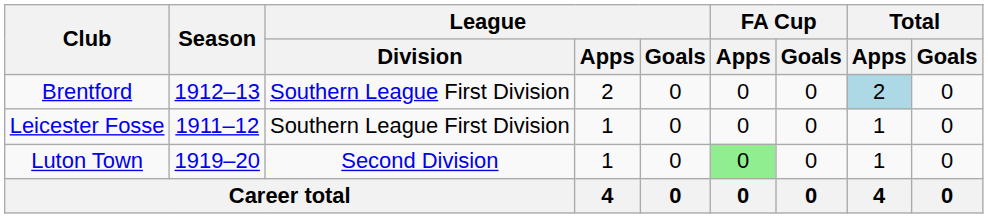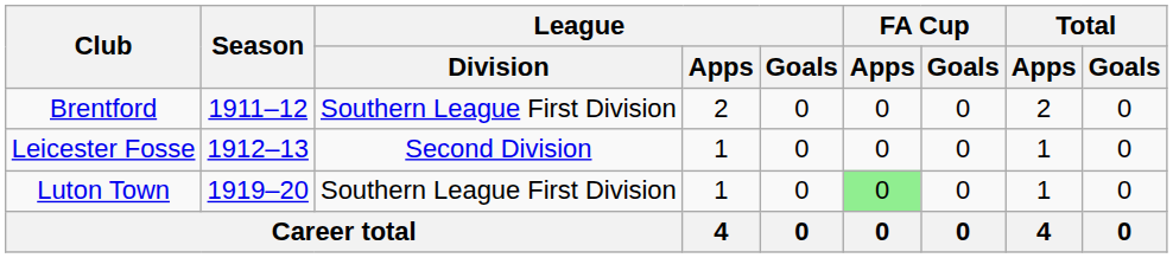Brentford | Season: 1912–13 -> 1911–12
Brentford | Total / Apps: lightblue background -> no background
Leicester Fosse | Season: 1911–12 -> 1912–13
Leicester Fosse | League / Division: Southern League First Division -> Second Division
Luton Town | League / Division: Second Division -> Southern League First Division
